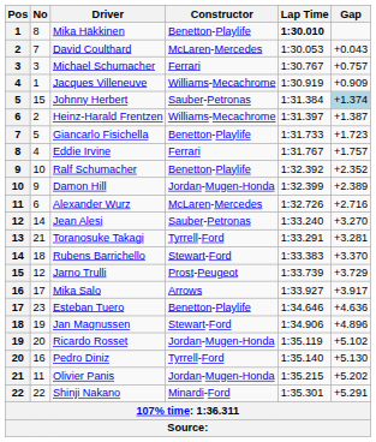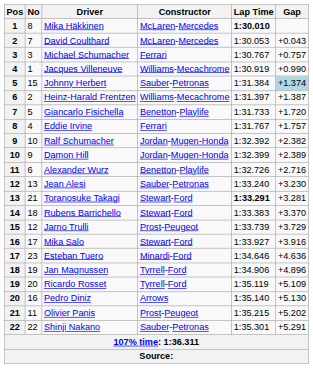Mika Häkkinen | Constructor: Benetton-Playlife -> McLaren-Mercedes
Jacques Villeneuve | Gap: +0.909 -> +0.990
Giancarlo Fisichella | Gap: +1.723 -> +1.720
Ralf Schumacher | Constructor: Benetton-Playlife -> Jordan-Mugen-Honda
Ralf Schumacher | Gap: +2.352 -> +2.382
Alexander Wurz | Constructor: McLaren-Mercedes -> Benetton-Playlife
Jean Alesi | No: 14 -> 13
Jean Alesi | Gap: +3.270 -> +3.230
Toranosuke Takagi | Constructor: Tyrrell-Ford -> Stewart-Ford
Toranosuke Takagi | Lap Time: normal -> bold
Mika Salo | Constructor: Arrows -> Stewart-Ford
Mika Salo | Gap: +3.917 -> +3.916
Esteban Tuero | Constructor: Benetton-Playlife -> Minardi-Ford
Jan Magnussen | Constructor: Stewart-Ford -> Tyrrell-Ford
Ricardo Rosset | Constructor: Jordan-Mugen-Honda -> Tyrrell-Ford
Ricardo Rosset | Gap: +5.102 -> +5.109
Pedro Diniz | Constructor: Tyrrell-Ford -> Arrows
Olivier Panis | Constructor: Jordan-Mugen-Honda -> Prost-Peugeot
Shinji Nakano | Constructor: Minardi-Ford -> Sauber-Petronas
